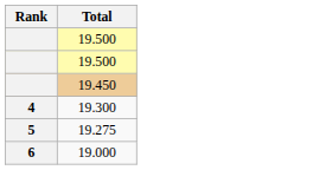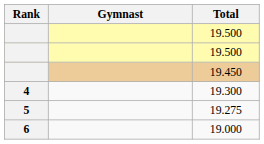+ column: Gymnast
